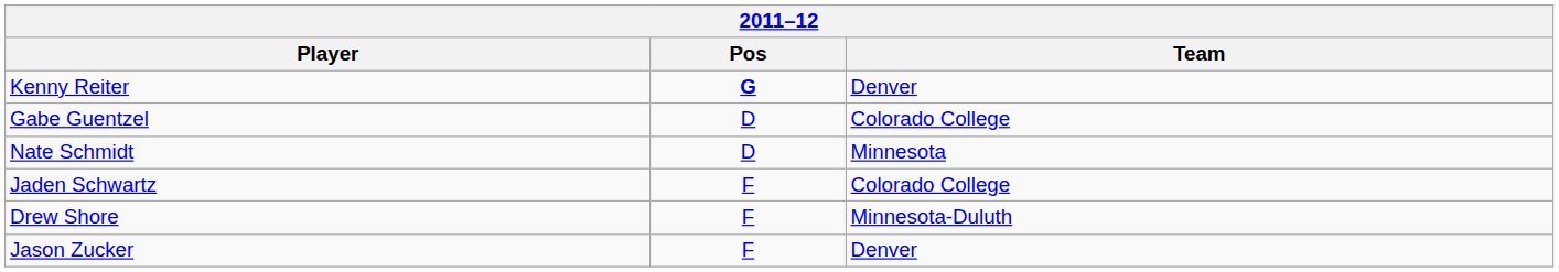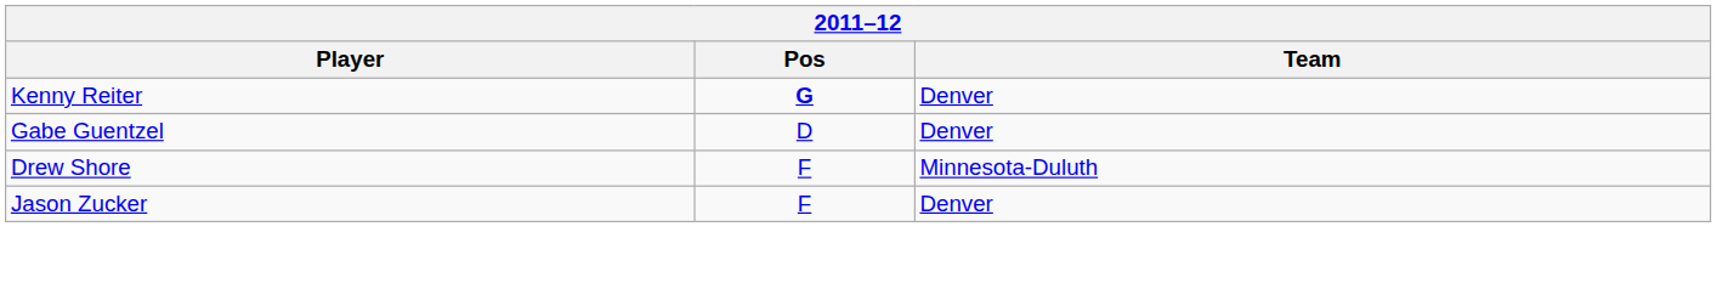Gabe Guentzel | Team: Colorado College -> Denver
- row: Nate Schmidt | D | Minnesota
- row: Jaden Schwartz | F | Colorado College
